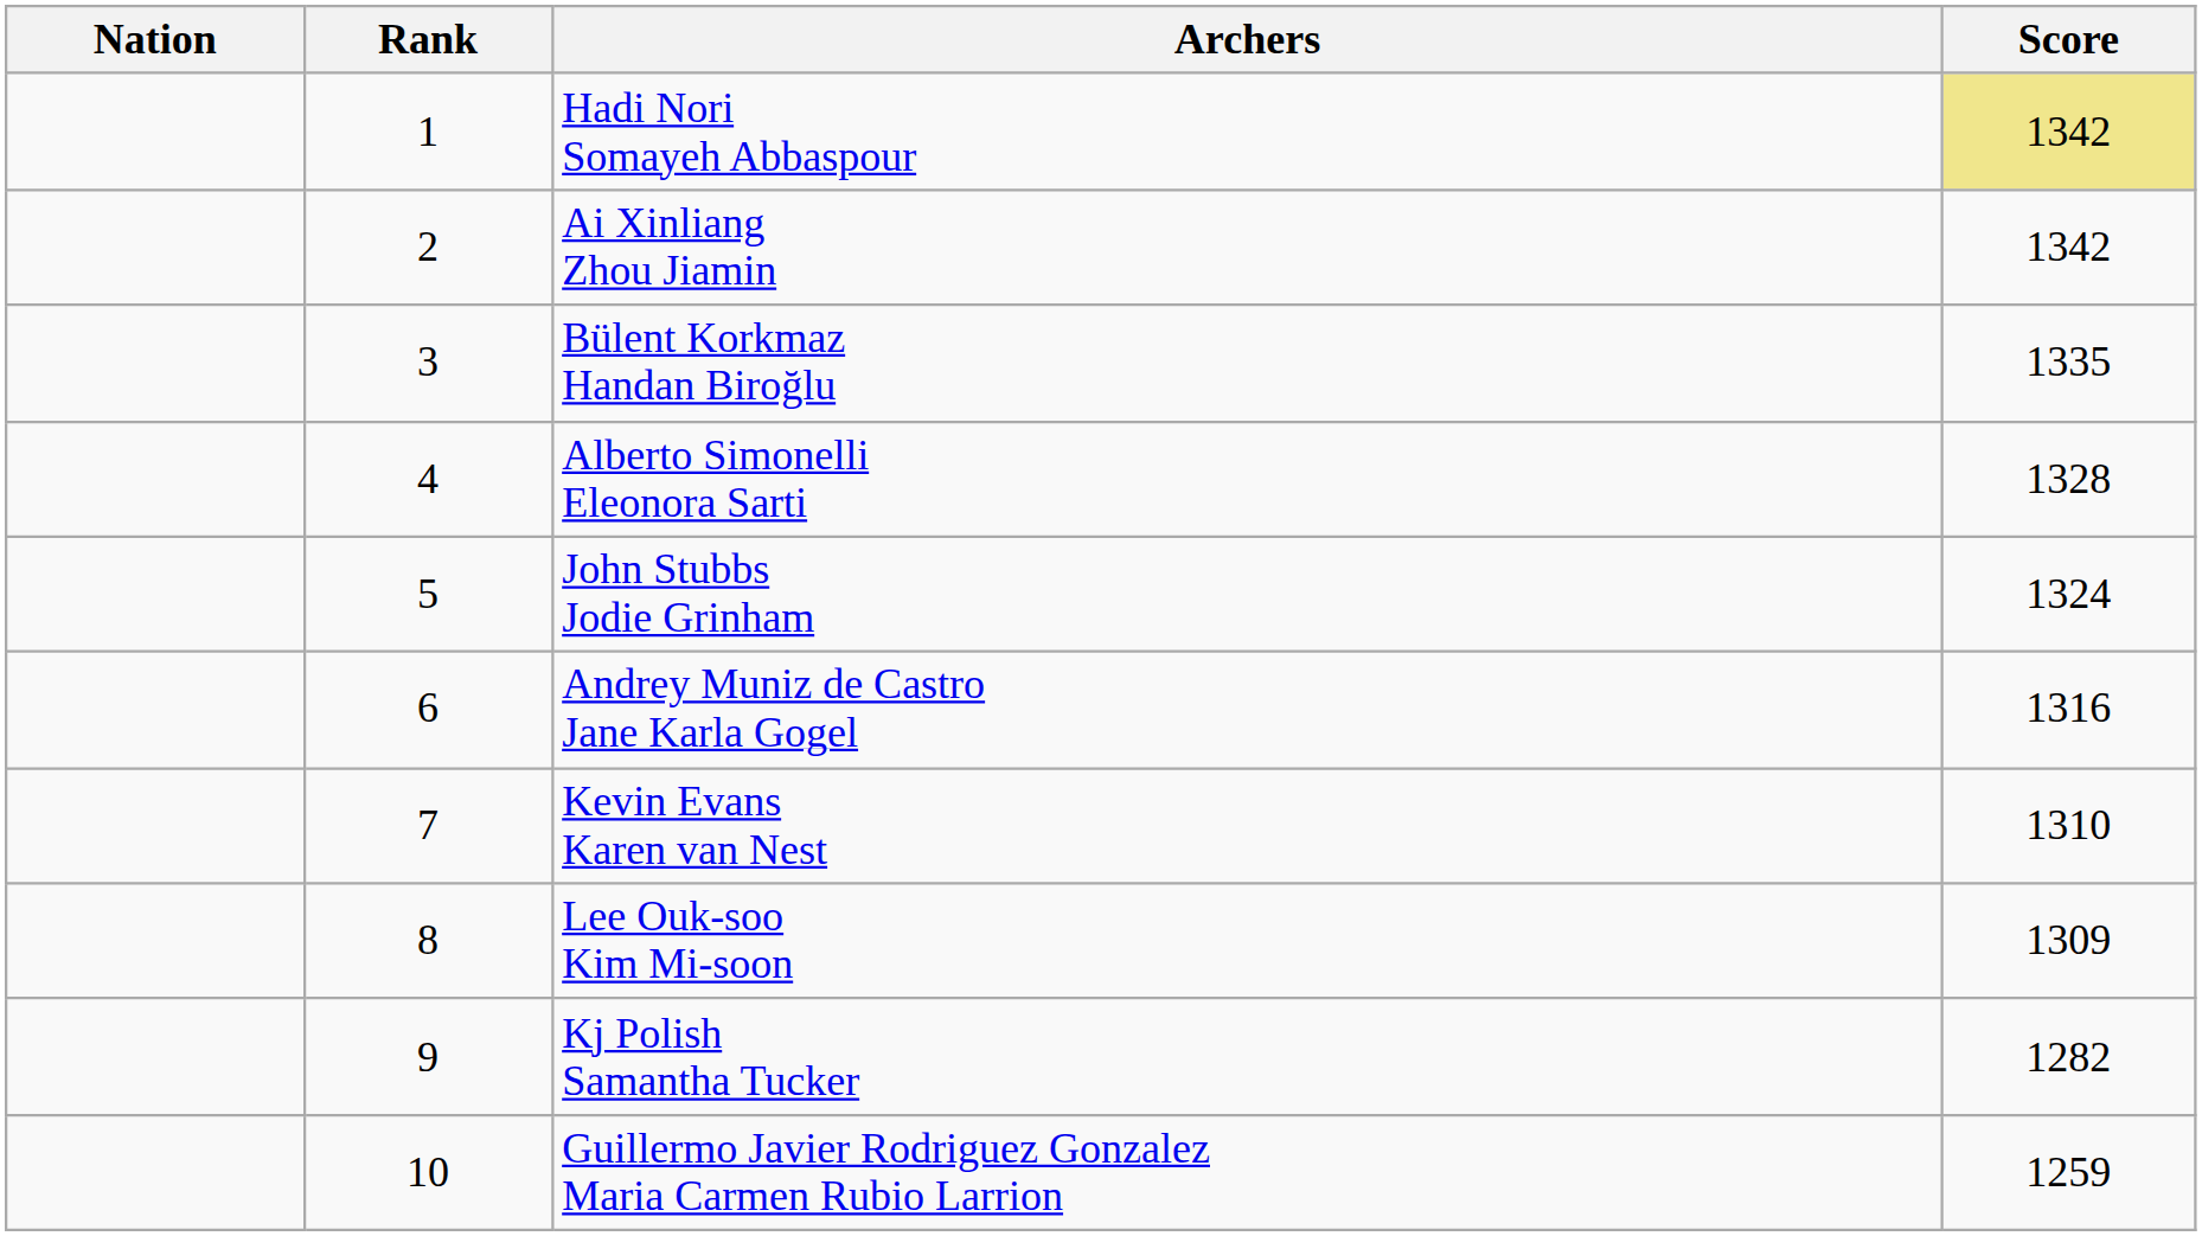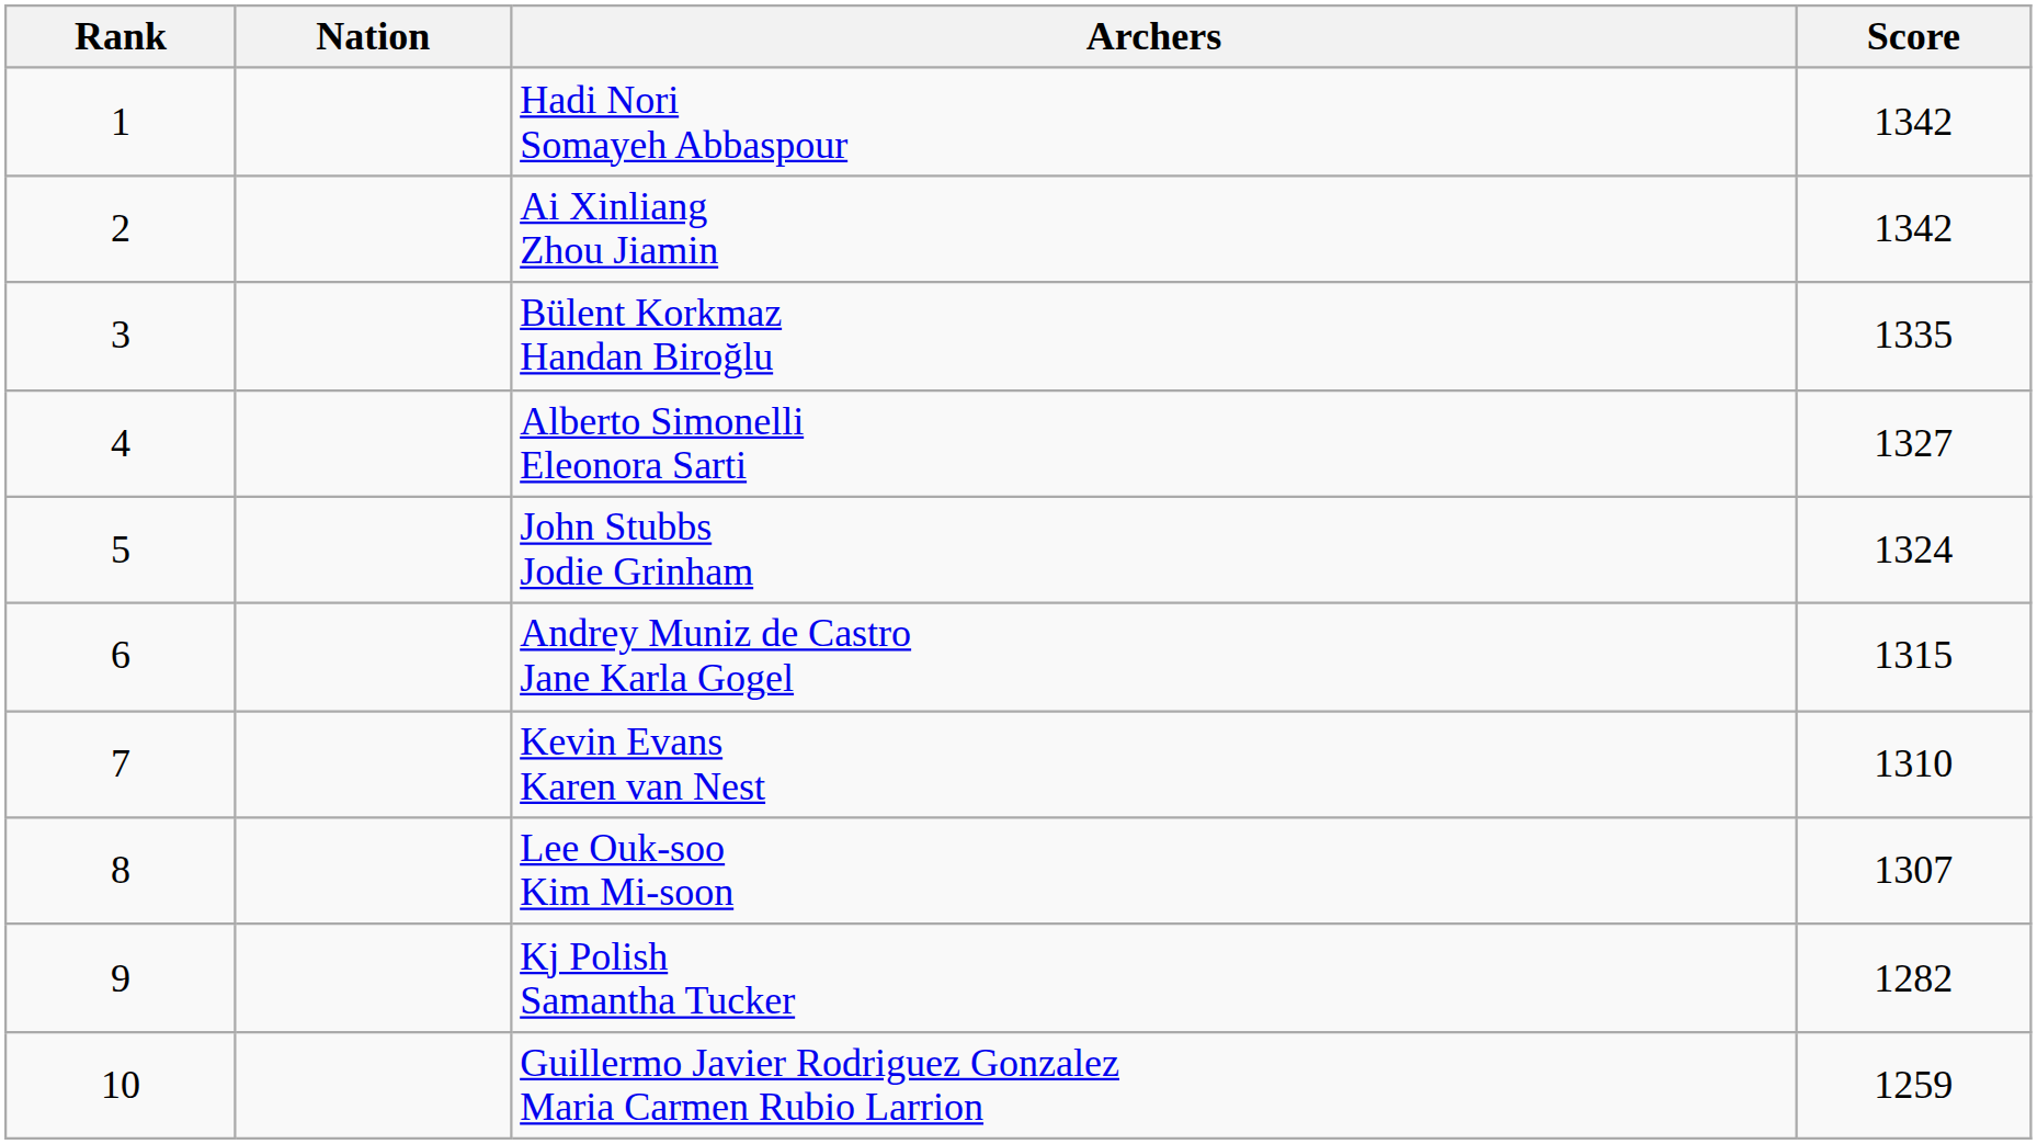columns swapped: Rank <-> Nation
Hadi Nori Somayeh Abbaspour | Score: khaki background -> no background
Alberto Simonelli Eleonora Sarti | Score: 1328 -> 1327
Andrey Muniz de Castro Jane Karla Gogel | Score: 1316 -> 1315
Lee Ouk-soo Kim Mi-soon | Score: 1309 -> 1307
